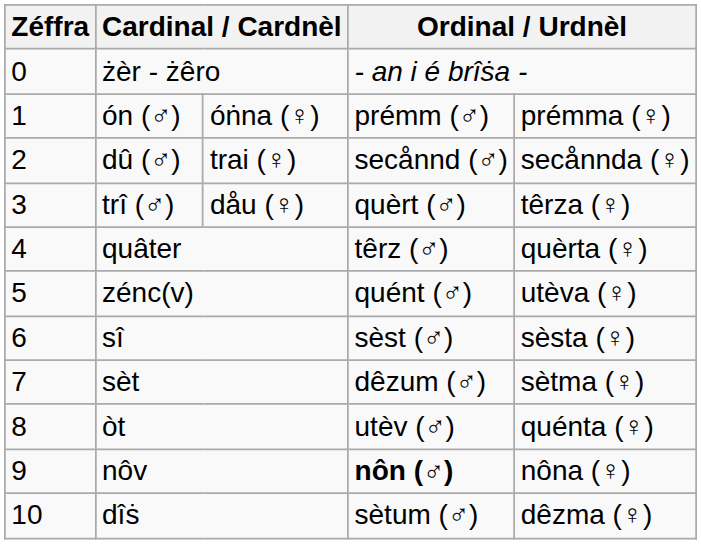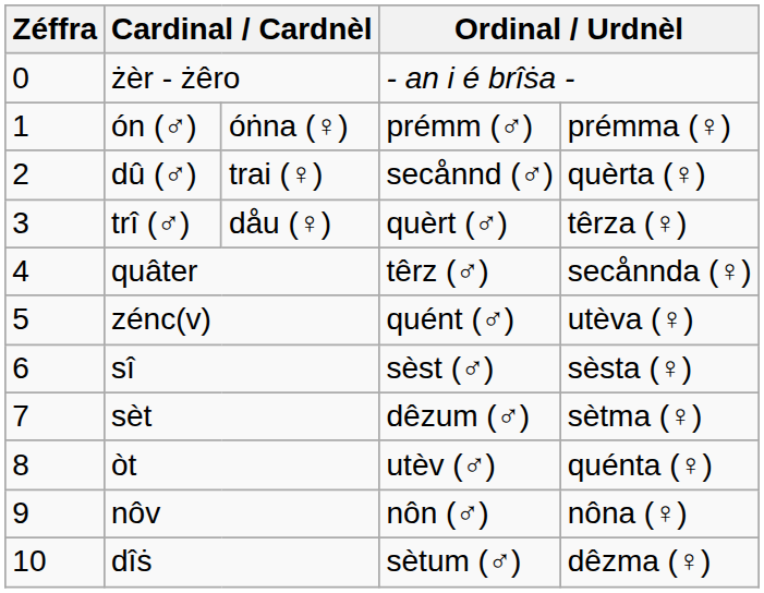dû (♂) | column 5: secånnda (♀) -> quèrta (♀)
quâter | column 5: quèrta (♀) -> secånnda (♀)
nôv | column 4: bold -> normal
